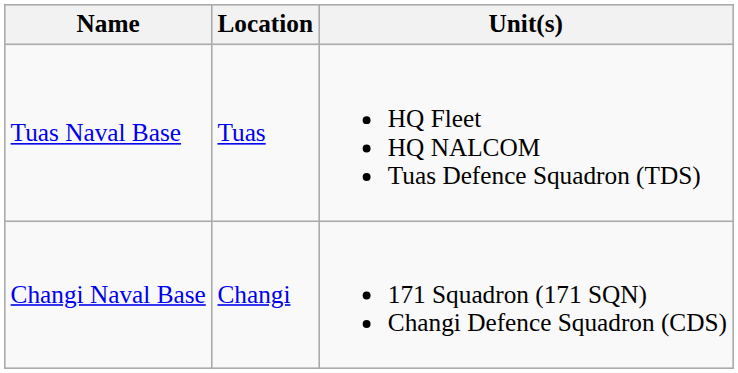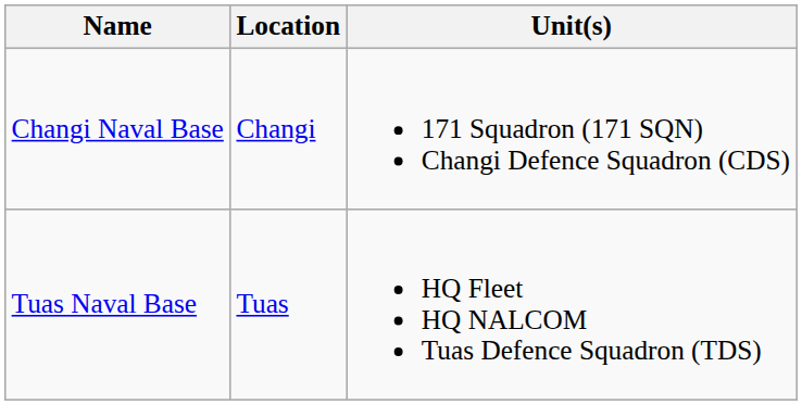rows swapped: Changi Naval Base <-> Tuas Naval Base
